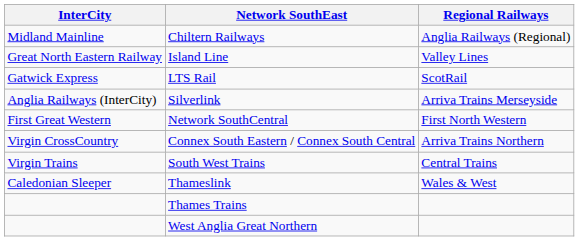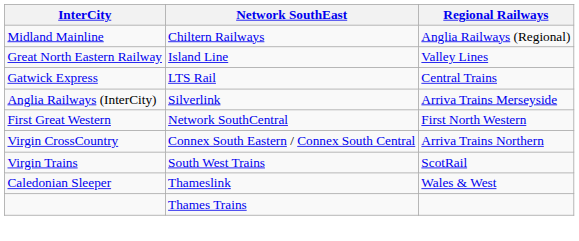LTS Rail | Regional Railways: ScotRail -> Central Trains
South West Trains | Regional Railways: Central Trains -> ScotRail
- row: West Anglia Great Northern
